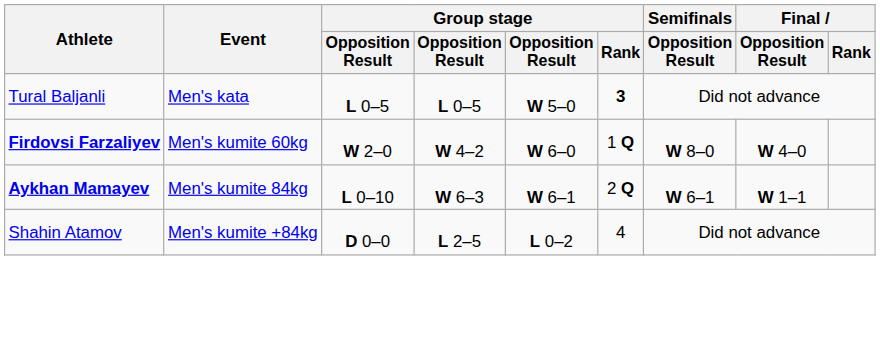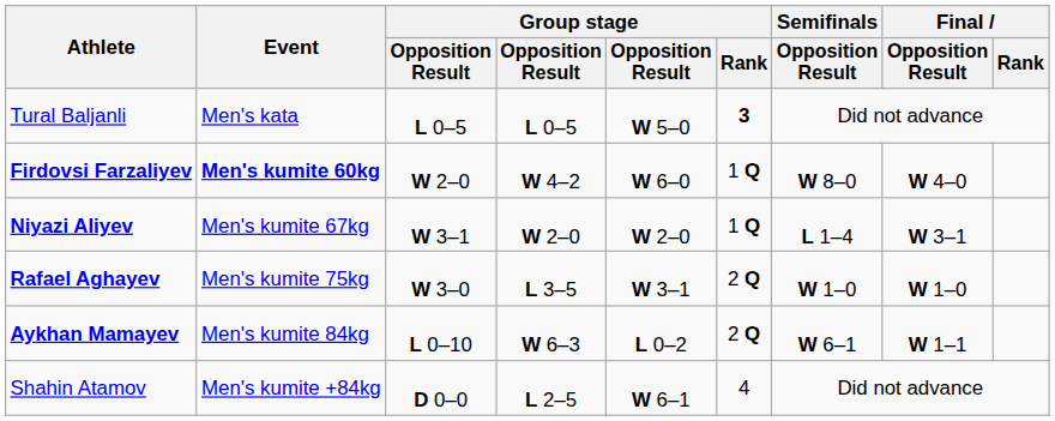Firdovsi Farzaliyev | Event: normal -> bold
+ row: Niyazi Aliyev | Men's kumite 67kg | W 3–1 | W 2–0 | W 2–0 | 1 Q | L 1–4 | W 3–1
+ row: Rafael Aghayev | Men's kumite 75kg | W 3–0 | L 3–5 | W 3–1 | 2 Q | W 1–0 | W 1–0
Aykhan Mamayev | column 5: W 6–1 -> L 0–2
Shahin Atamov | column 5: L 0–2 -> W 6–1
